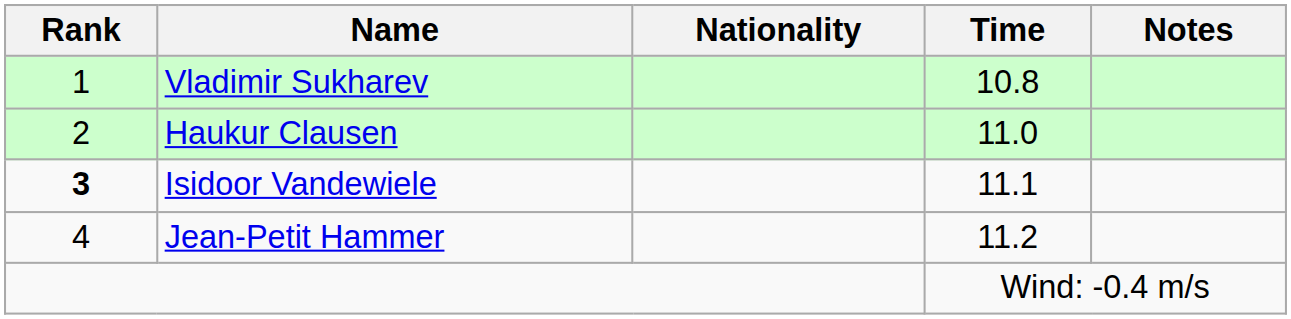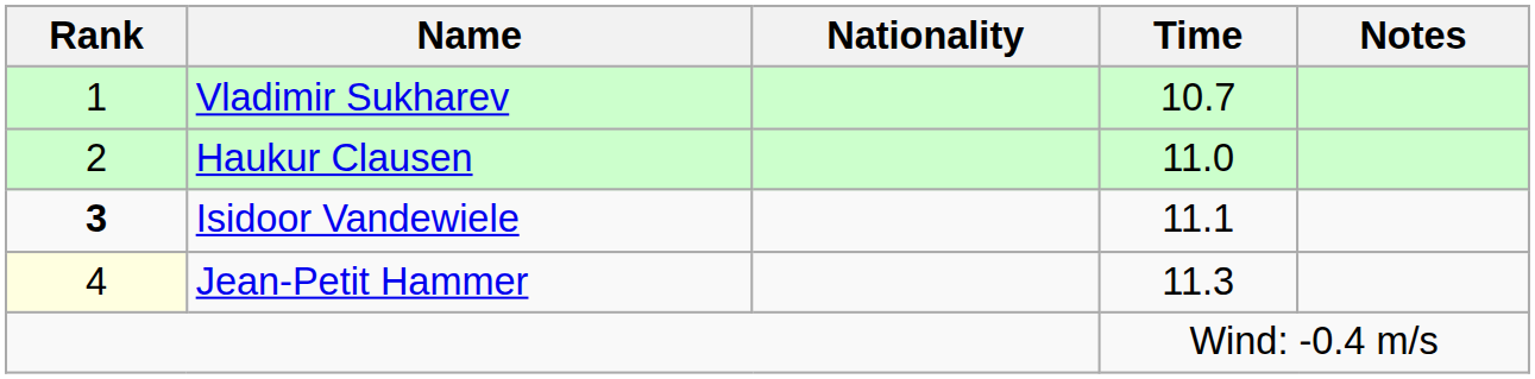Vladimir Sukharev | Time: 10.8 -> 10.7
Jean-Petit Hammer | Rank: no background -> lightyellow background
Jean-Petit Hammer | Time: 11.2 -> 11.3
